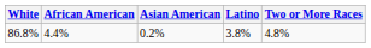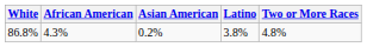86.8% | African American: 4.4% -> 4.3%
